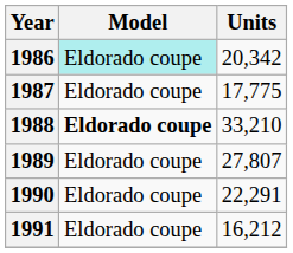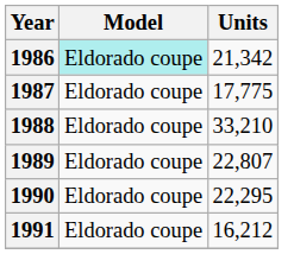1986 | Units: 20,342 -> 21,342
1988 | Model: bold -> normal
1989 | Units: 27,807 -> 22,807
1990 | Units: 22,291 -> 22,295
